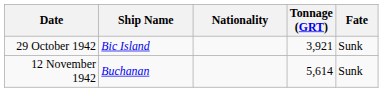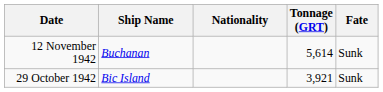rows swapped: 29 October 1942 <-> 12 November 1942
